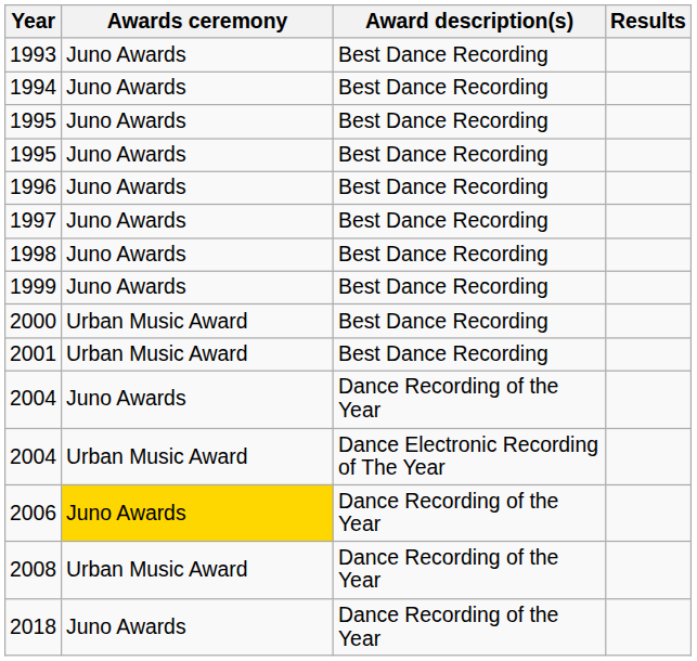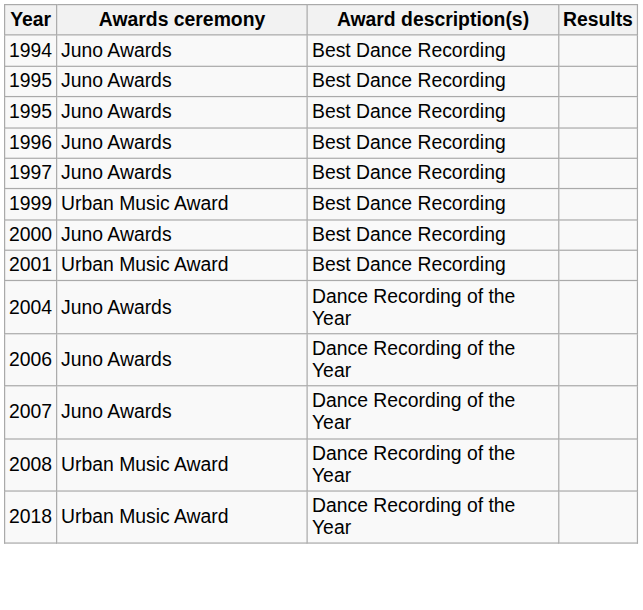- row: 1993 | Juno Awards | Best Dance Recording
- row: 1998 | Juno Awards | Best Dance Recording
1999 | Awards ceremony: Juno Awards -> Urban Music Award
2000 | Awards ceremony: Urban Music Award -> Juno Awards
- row: 2004 | Urban Music Award | Dance Electronic Recording of The Year
2006 | Awards ceremony: gold background -> no background
+ row: 2007 | Juno Awards | Dance Recording of the Year
2018 | Awards ceremony: Juno Awards -> Urban Music Award
